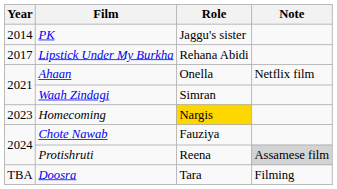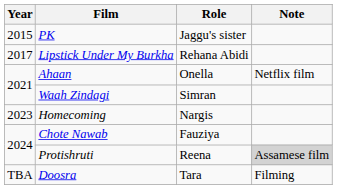PK | Year: 2014 -> 2015
Homecoming | Role: gold background -> no background
